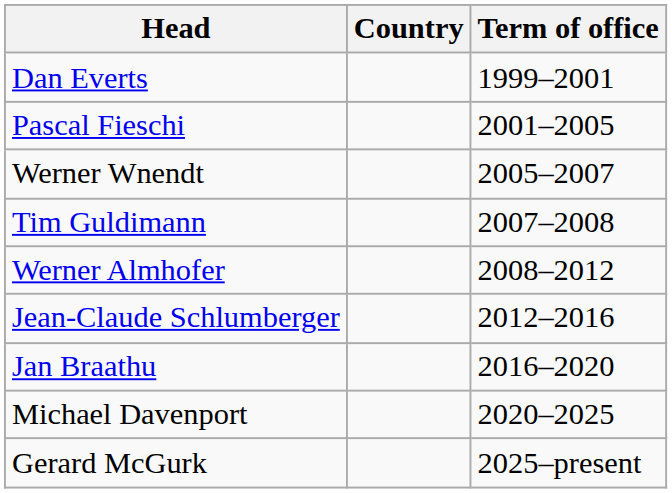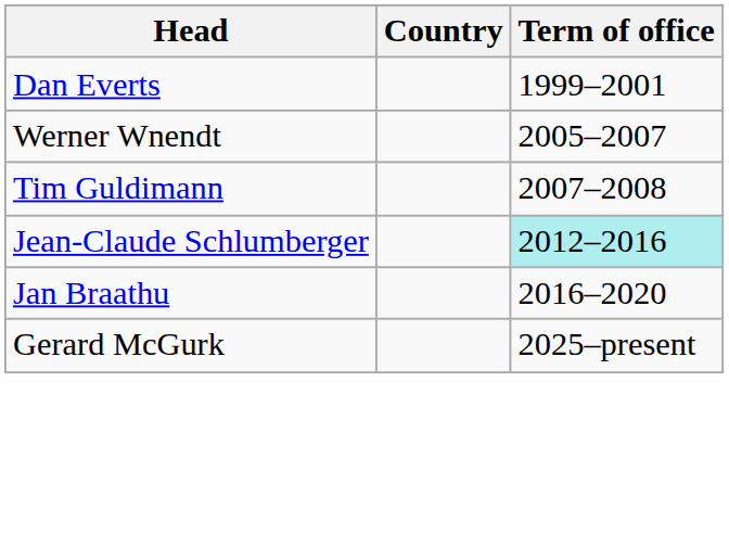- row: Pascal Fieschi | 2001–2005
- row: Werner Almhofer | 2008–2012
Jean-Claude Schlumberger | Term of office: no background -> paleturquoise background
- row: Michael Davenport | 2020–2025
